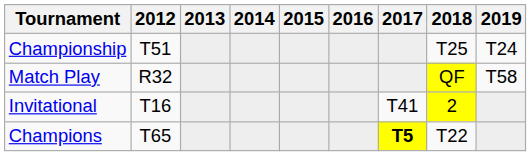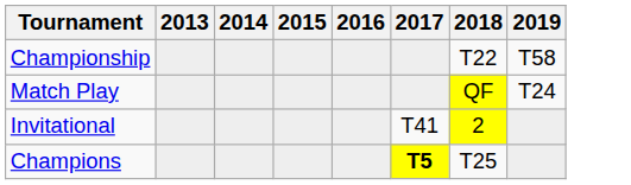- column: 2012 | T51 | R32 | T16 | T65
Championship | 2018: T25 -> T22
Championship | 2019: T24 -> T58
Match Play | 2019: T58 -> T24
Champions | 2018: T22 -> T25
